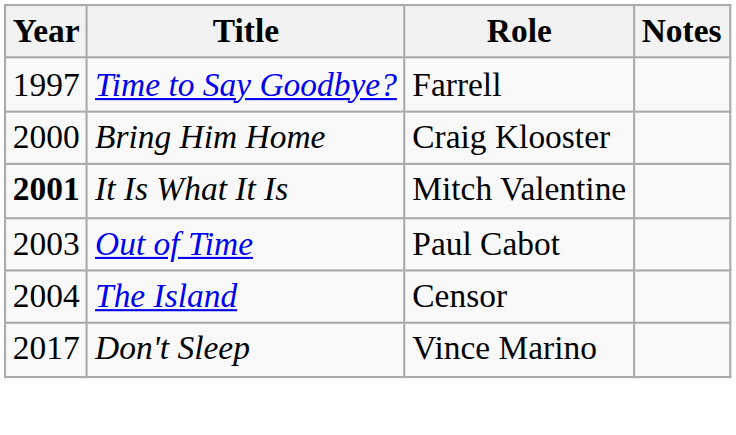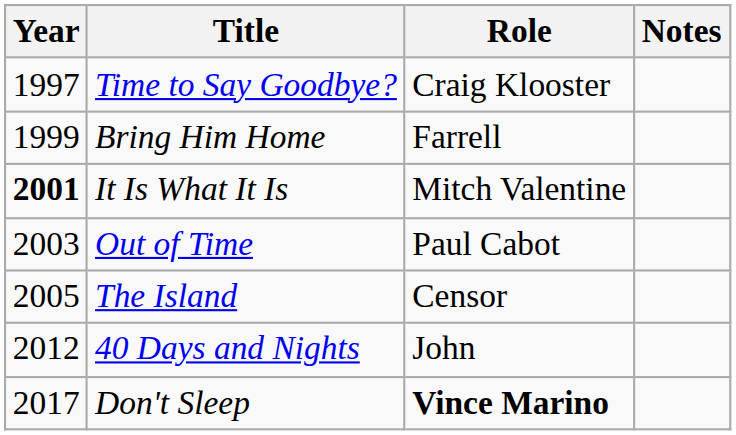Time to Say Goodbye? | Role: Farrell -> Craig Klooster
Bring Him Home | Year: 2000 -> 1999
Bring Him Home | Role: Craig Klooster -> Farrell
The Island | Year: 2004 -> 2005
+ row: 2012 | 40 Days and Nights | John
Don't Sleep | Role: normal -> bold
